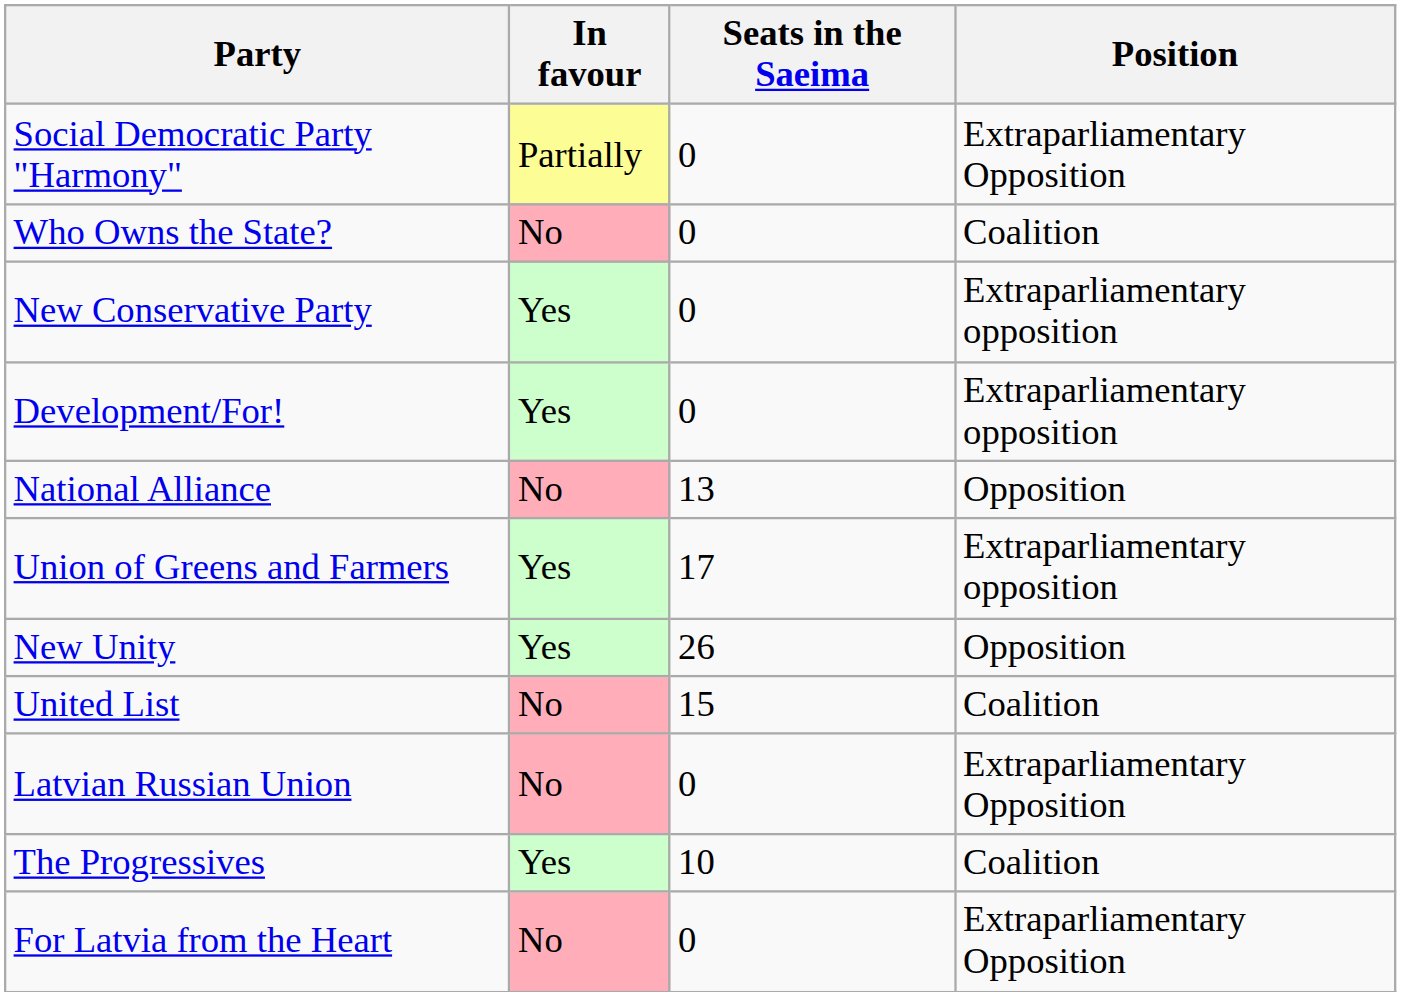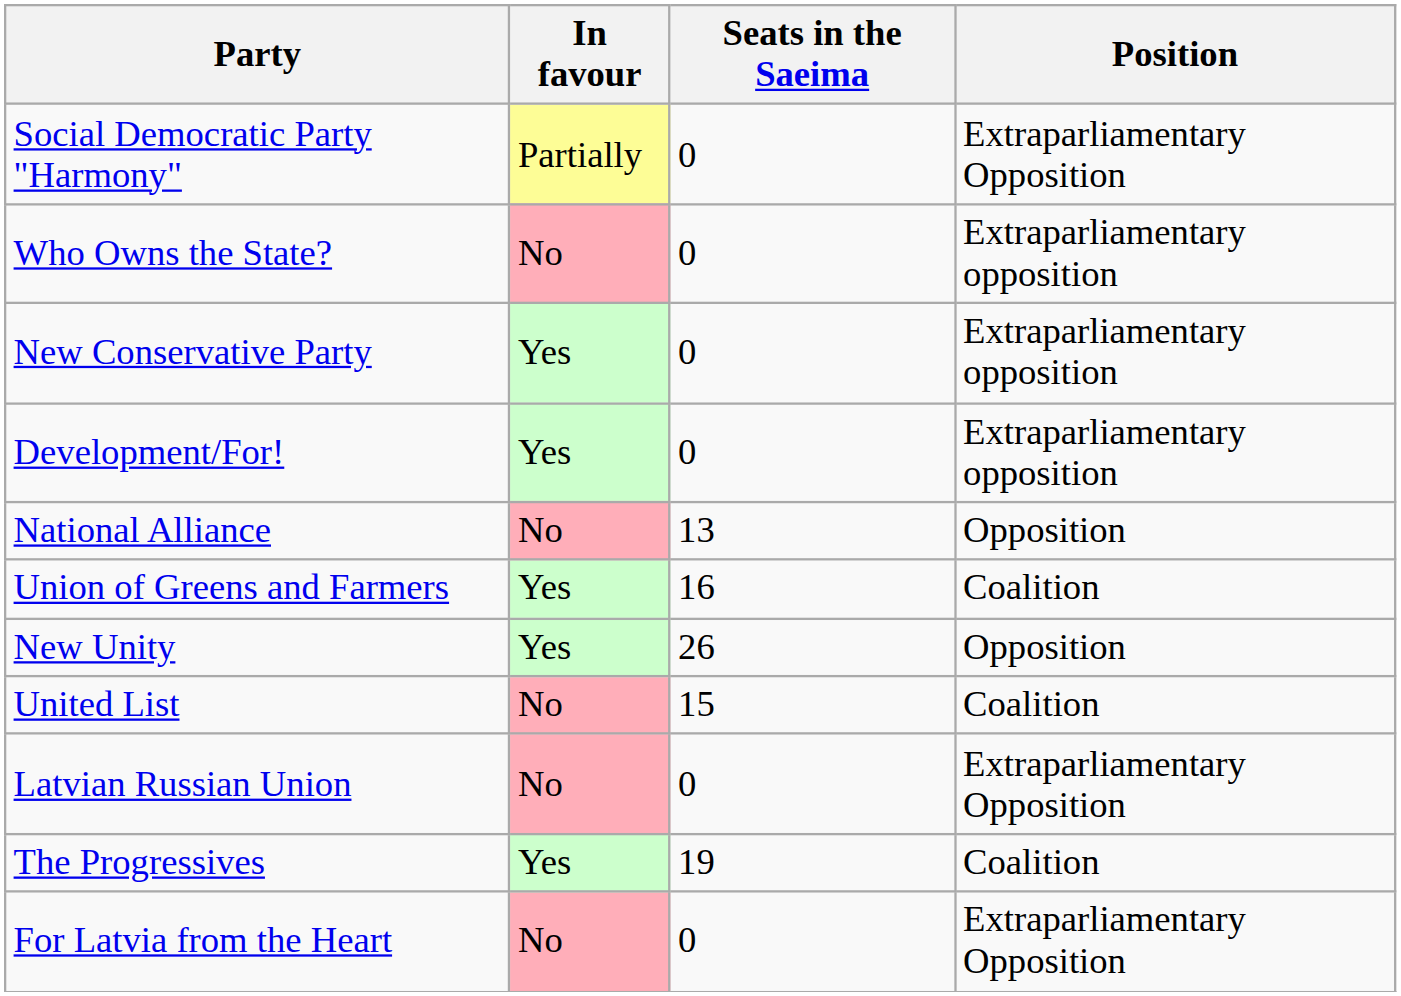Who Owns the State? | Position: Coalition -> Extraparliamentary opposition
Union of Greens and Farmers | Seats in the Saeima: 17 -> 16
Union of Greens and Farmers | Position: Extraparliamentary opposition -> Coalition
The Progressives | Seats in the Saeima: 10 -> 19
